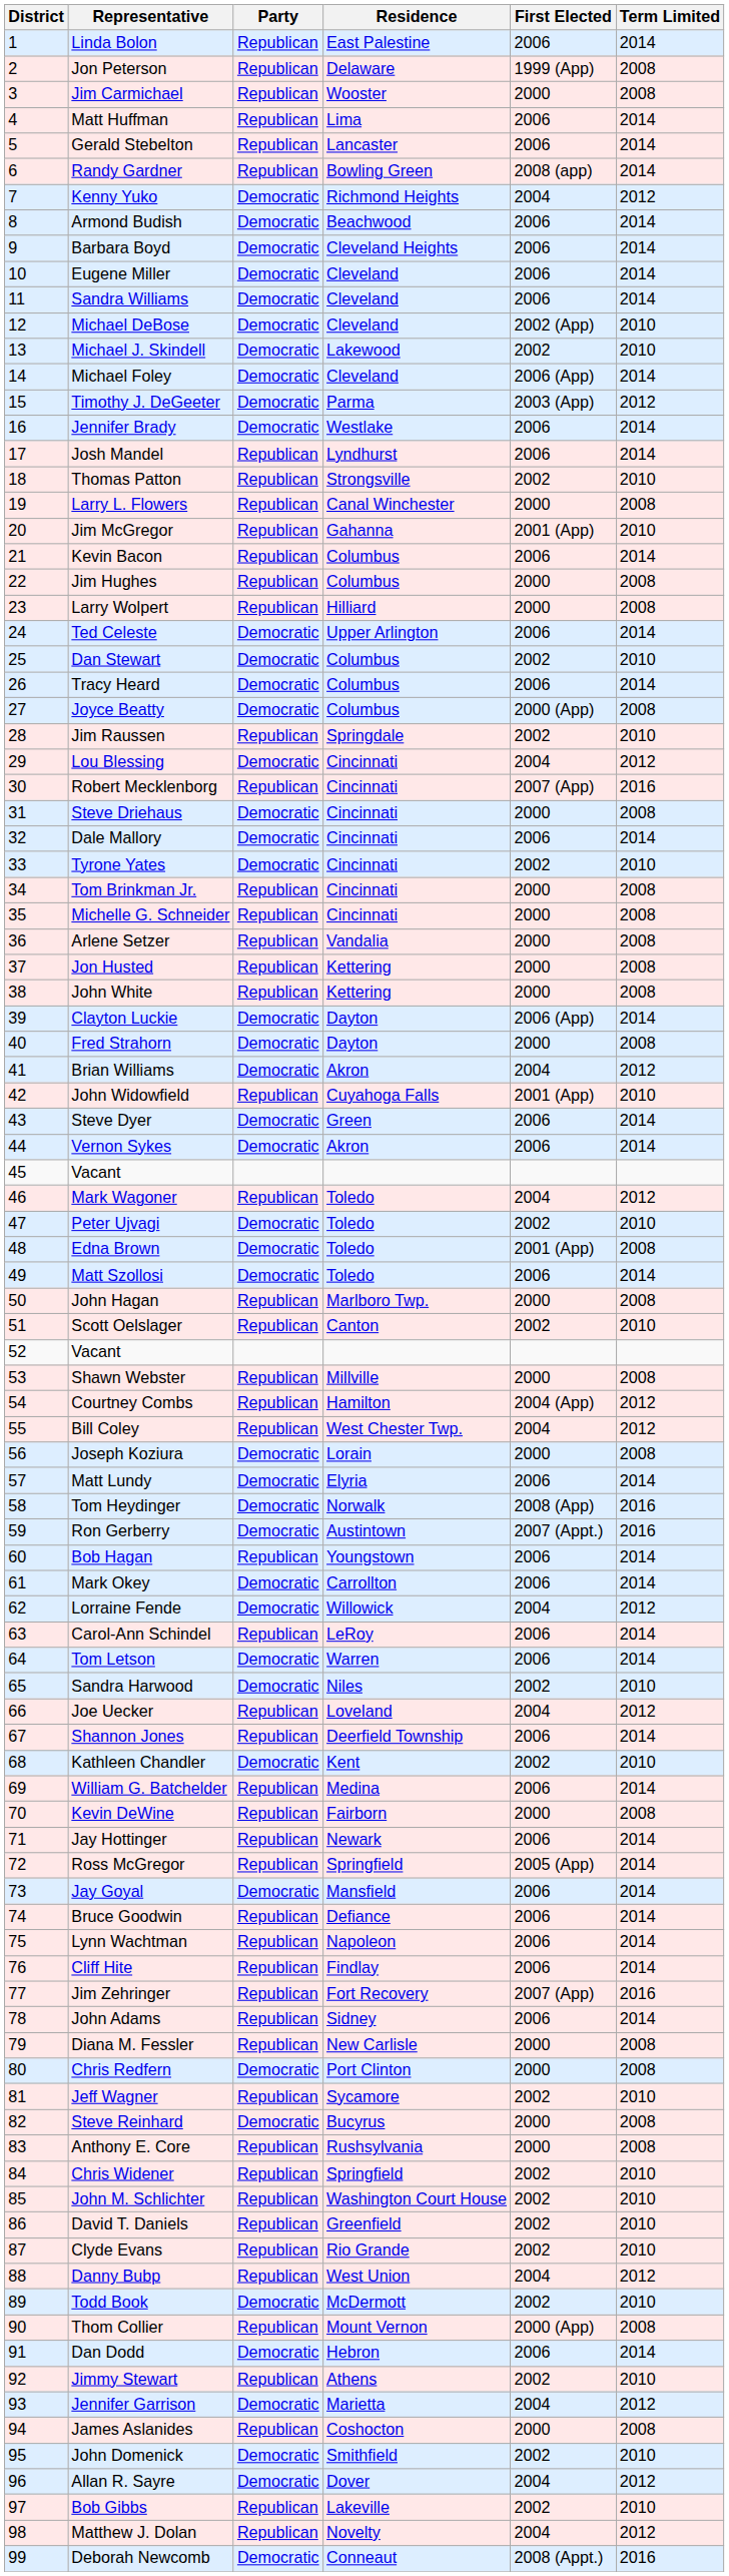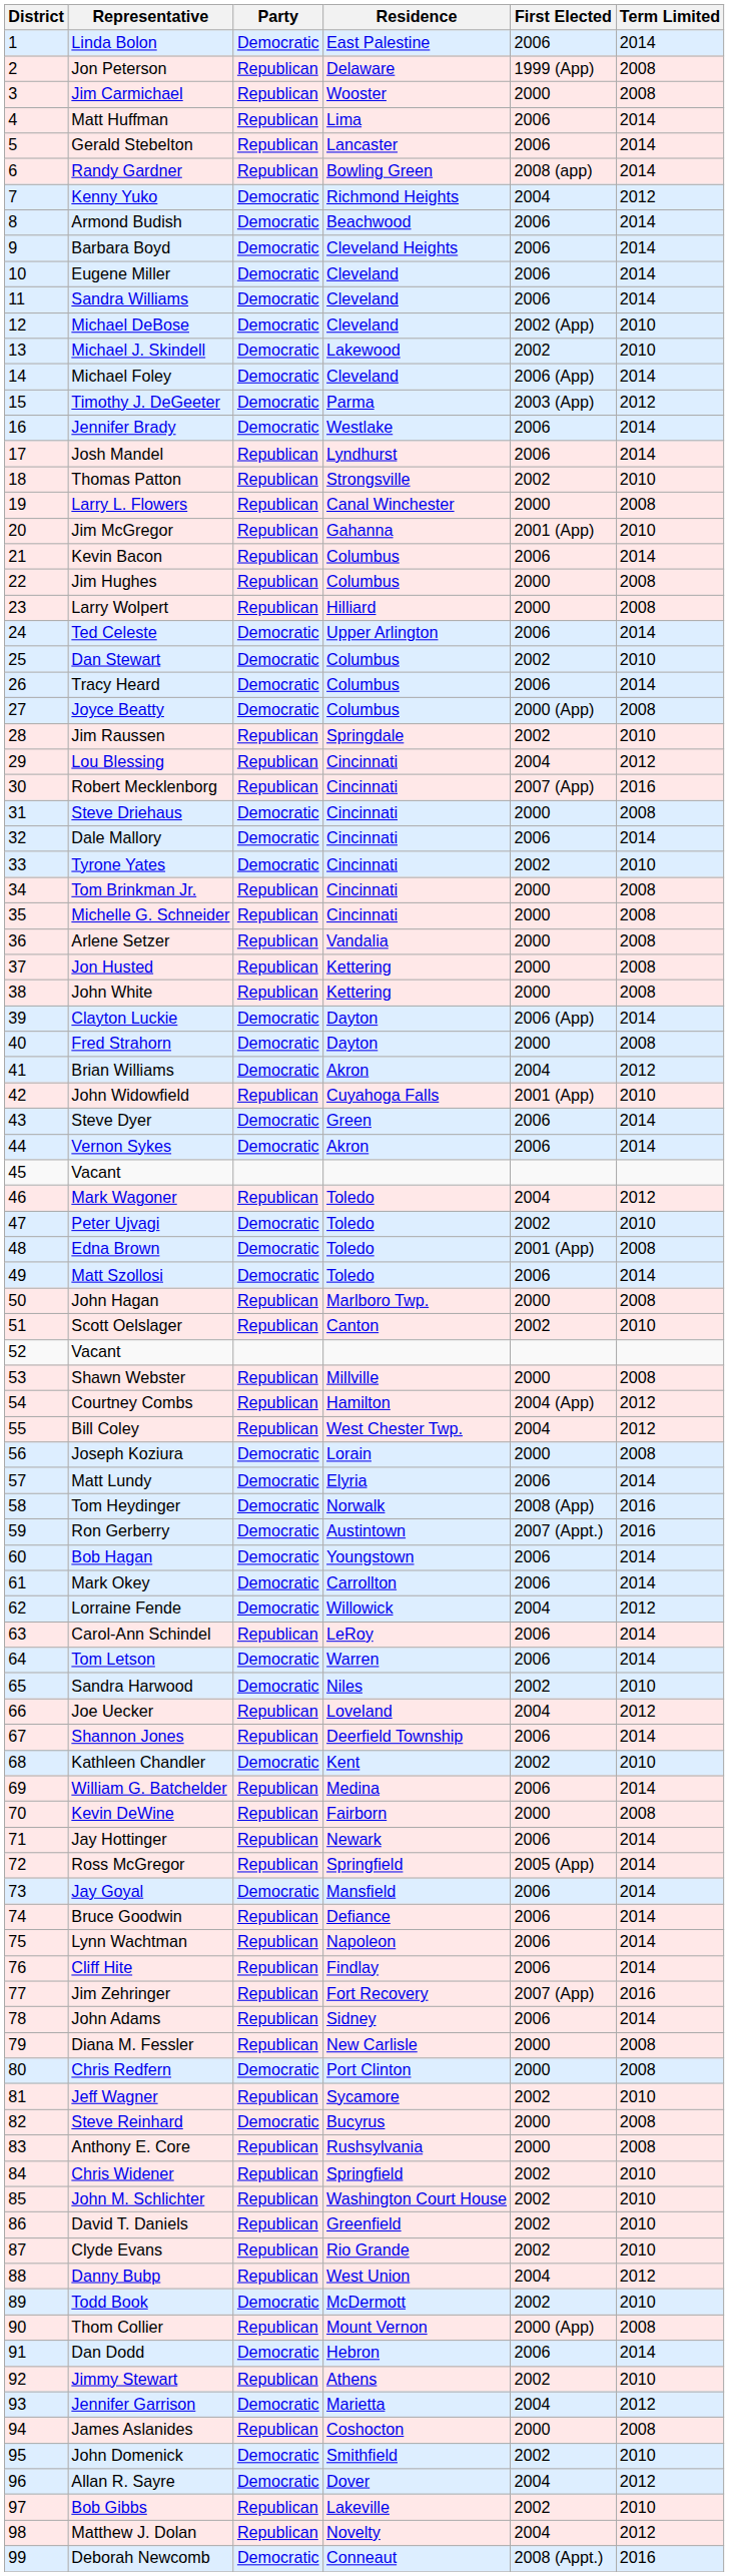Linda Bolon | Party: Republican -> Democratic
Lou Blessing | Party: Democratic -> Republican
Bob Hagan | Party: Republican -> Democratic
